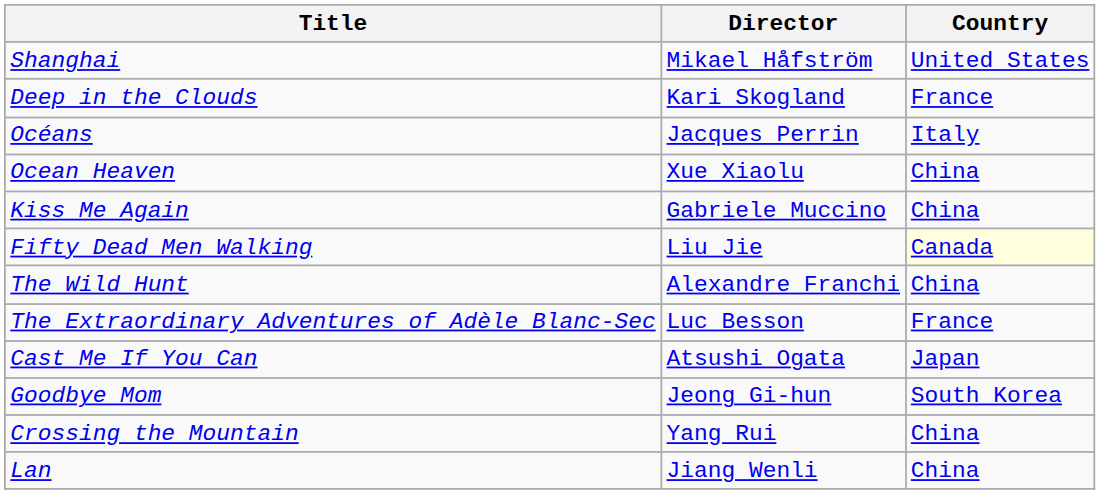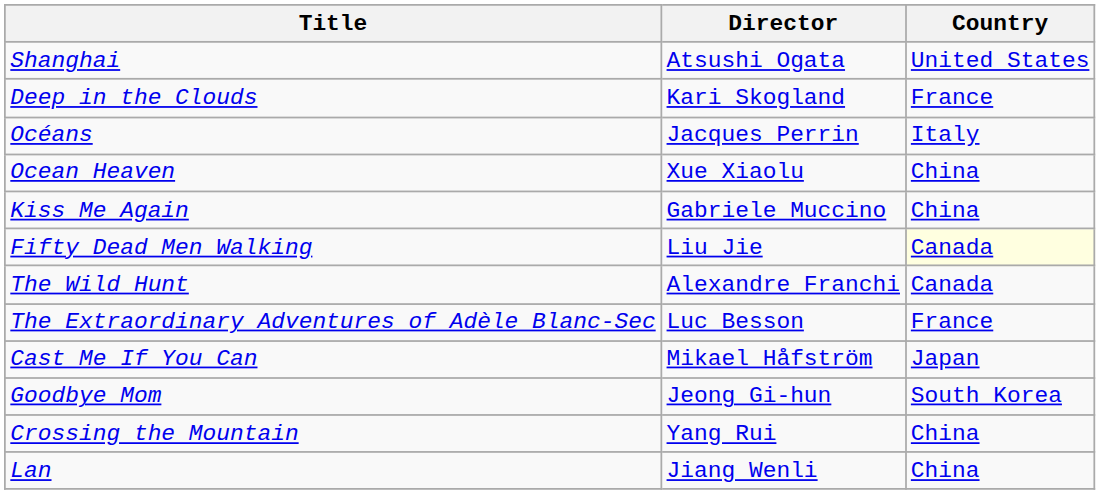Shanghai | Director: Mikael Håfström -> Atsushi Ogata
The Wild Hunt | Country: China -> Canada
Cast Me If You Can | Director: Atsushi Ogata -> Mikael Håfström
